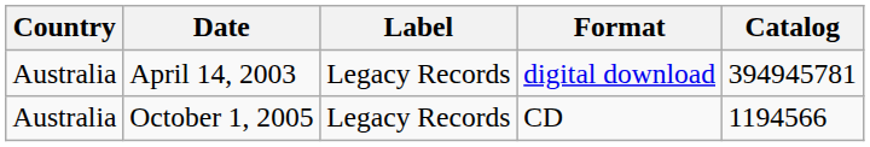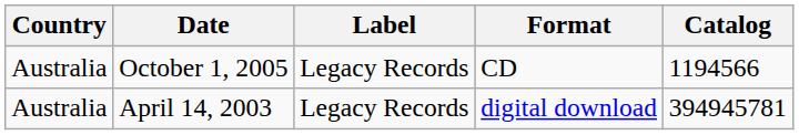rows swapped: April 14, 2003 <-> October 1, 2005
